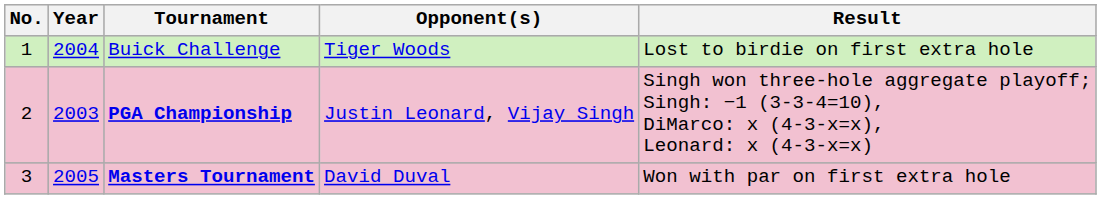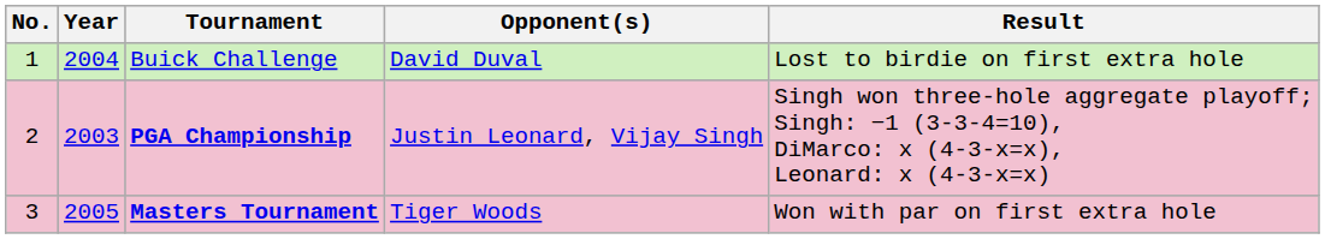Buick Challenge | Opponent(s): Tiger Woods -> David Duval
Masters Tournament | Opponent(s): David Duval -> Tiger Woods
